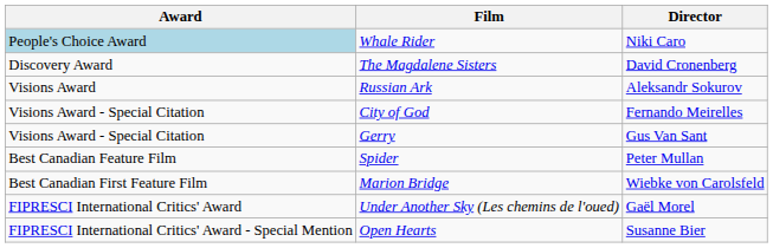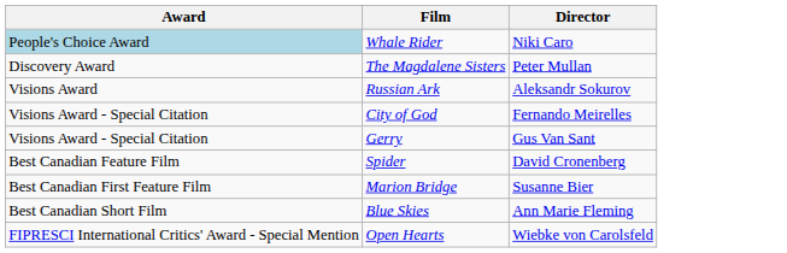The Magdalene Sisters | Director: David Cronenberg -> Peter Mullan
Spider | Director: Peter Mullan -> David Cronenberg
Marion Bridge | Director: Wiebke von Carolsfeld -> Susanne Bier
+ row: Best Canadian Short Film | Blue Skies | Ann Marie Fleming
- row: FIPRESCI International Critics' Award | Under Another Sky (Les chemins de l'oued) | Gaël Morel
Open Hearts | Director: Susanne Bier -> Wiebke von Carolsfeld
